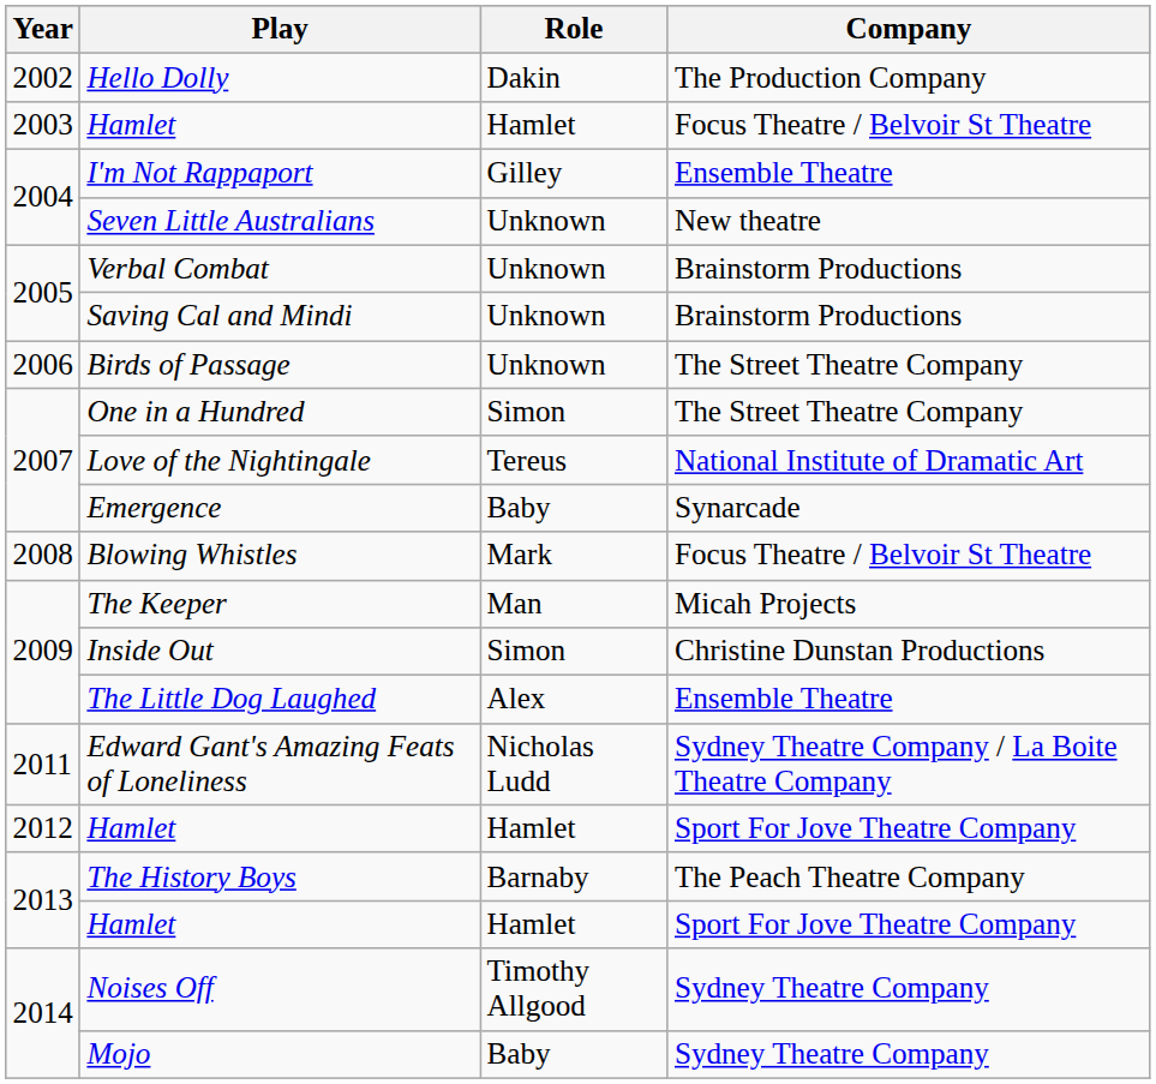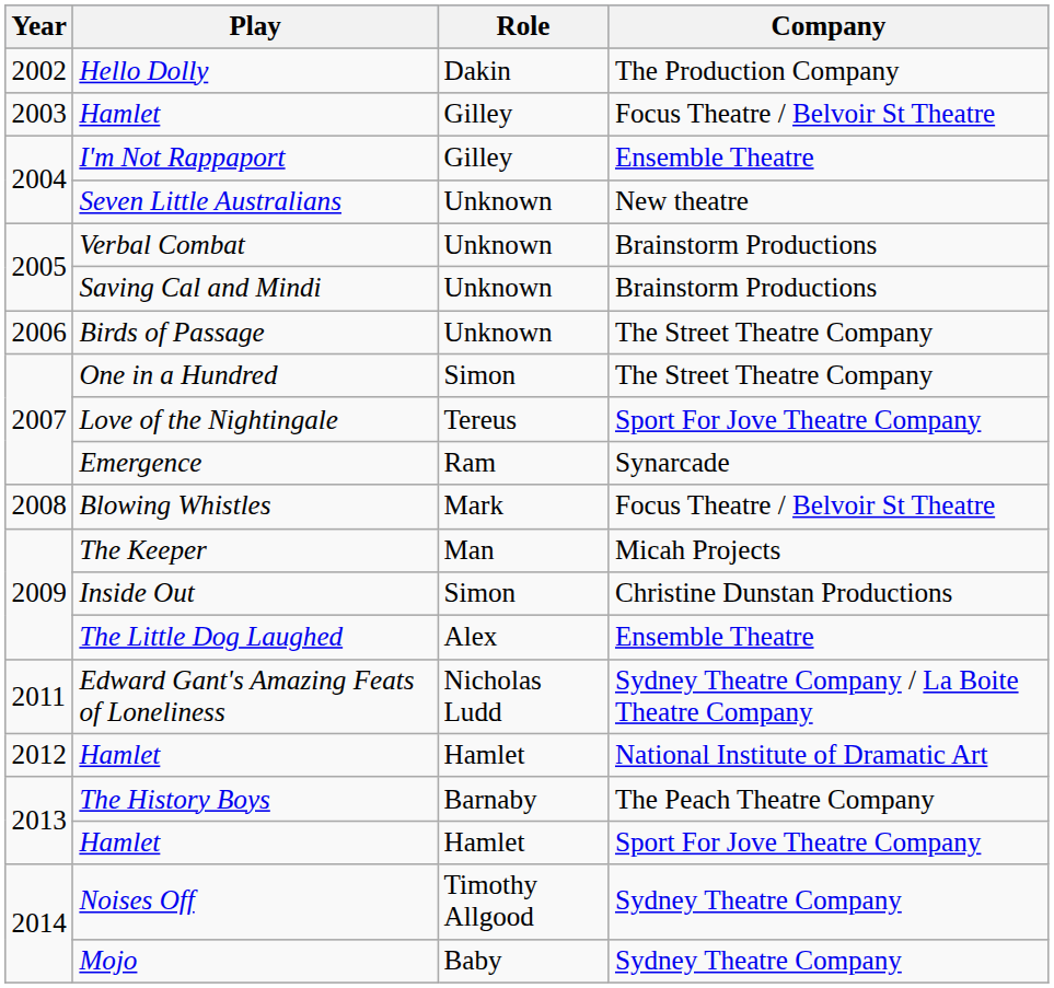2003 / Hamlet | Role: Hamlet -> Gilley
Love of the Nightingale | Company: National Institute of Dramatic Art -> Sport For Jove Theatre Company
Emergence | Role: Baby -> Ram
2012 / Hamlet | Company: Sport For Jove Theatre Company -> National Institute of Dramatic Art
